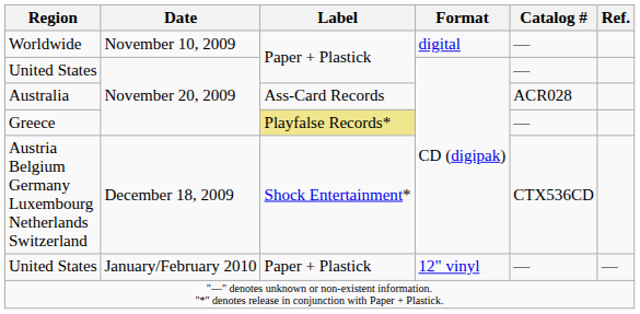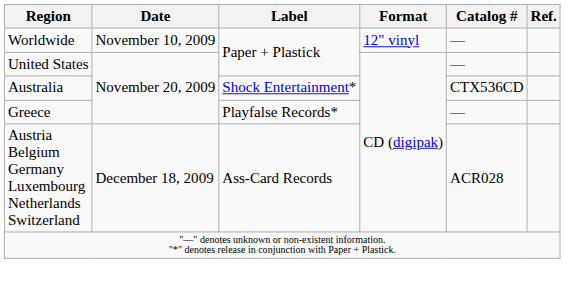Worldwide | Format: digital -> 12" vinyl
Australia | Label: Ass-Card Records -> Shock Entertainment*
Australia | Catalog #: ACR028 -> CTX536CD
Greece | Label: khaki background -> no background
Austria Belgium Germany Luxembourg Netherlands Switzerland | Label: Shock Entertainment* -> Ass-Card Records
Austria Belgium Germany Luxembourg Netherlands Switzerland | Catalog #: CTX536CD -> ACR028
- row: United States | January/February 2010 | Paper + Plastick | 12" vinyl | — | —
